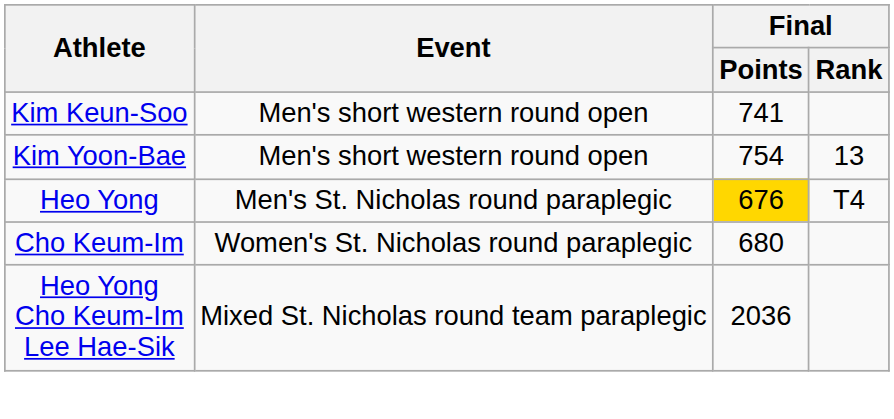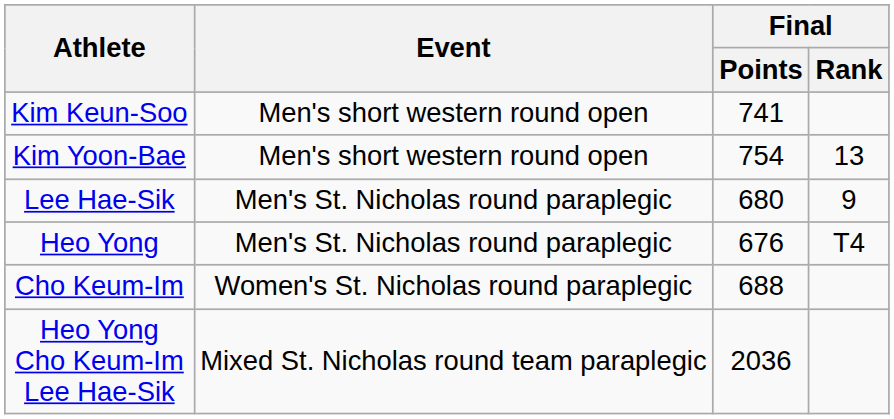+ row: Lee Hae-Sik | Men's St. Nicholas round paraplegic | 680 | 9
Heo Yong | Final / Points: gold background -> no background
Cho Keum-Im | Final / Points: 680 -> 688
